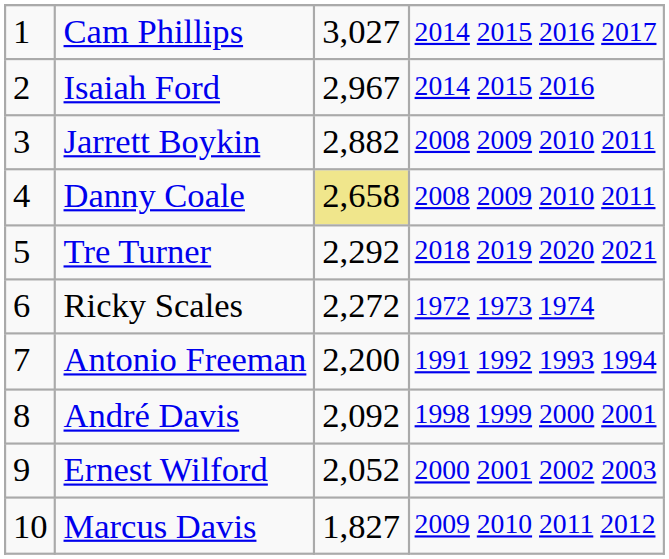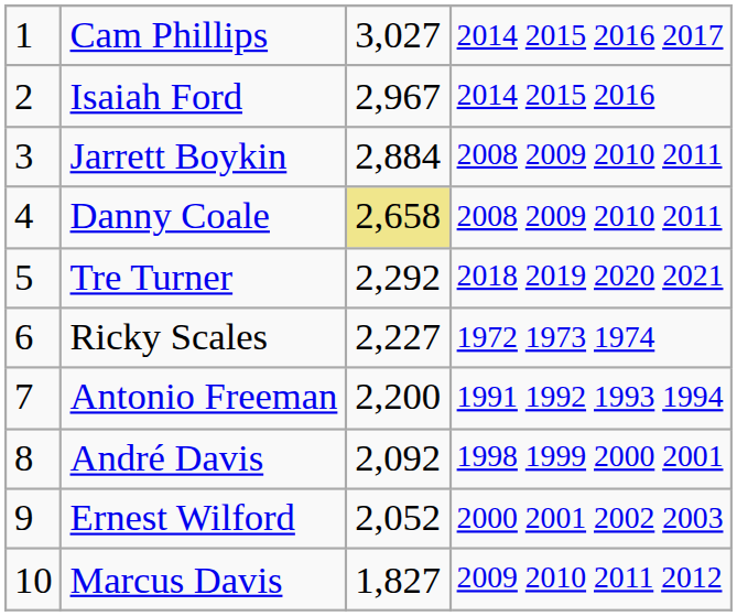Jarrett Boykin | column 3: 2,882 -> 2,884
Ricky Scales | column 3: 2,272 -> 2,227
